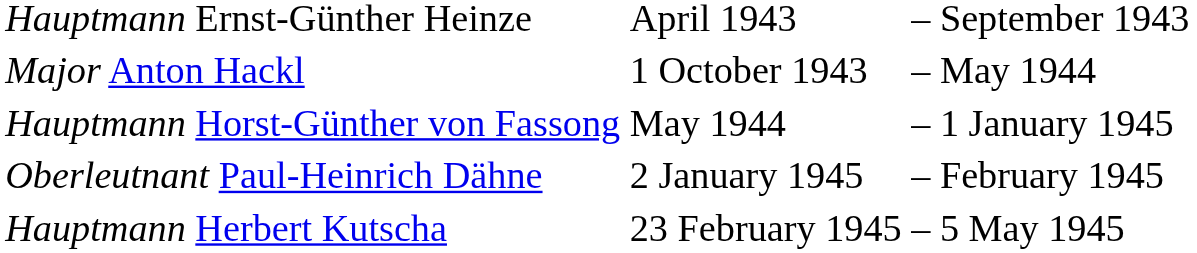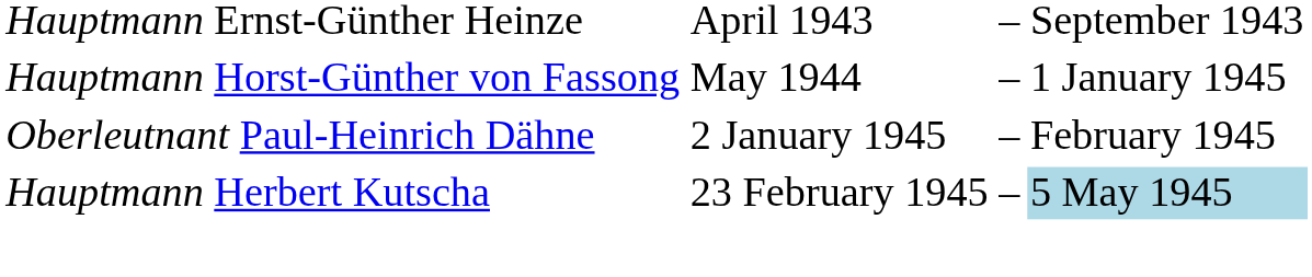- row: Major Anton Hackl | 1 October 1943 | – | May 1944
Hauptmann Herbert Kutscha | column 4: no background -> lightblue background
